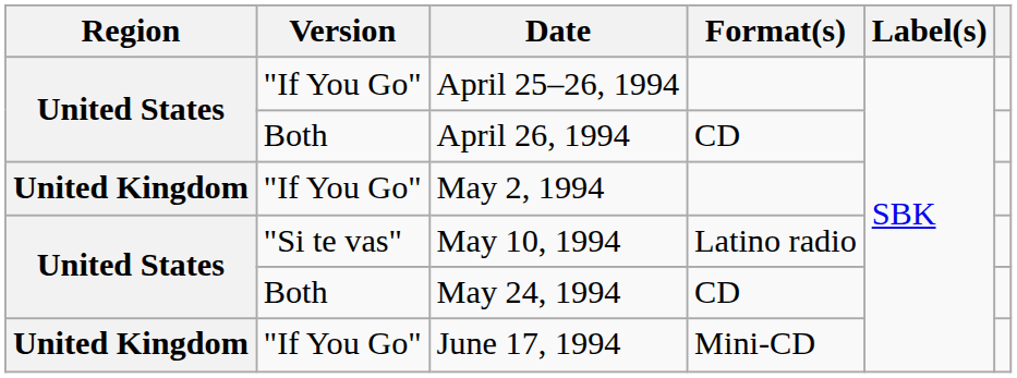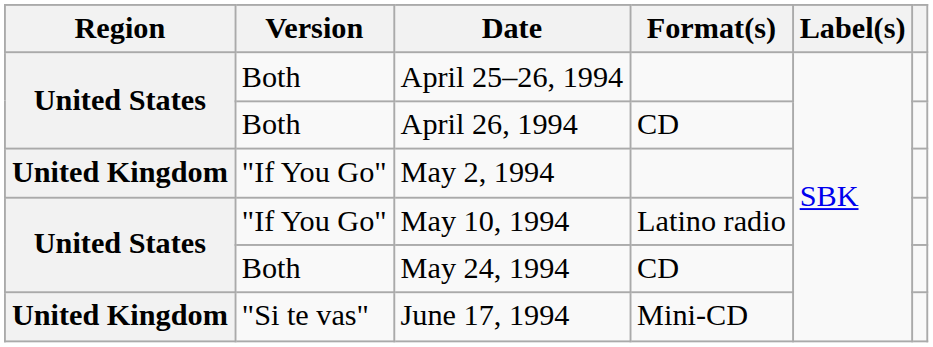April 25–26, 1994 | Version: "If You Go" -> Both
May 10, 1994 | Version: "Si te vas" -> "If You Go"
June 17, 1994 | Version: "If You Go" -> "Si te vas"
